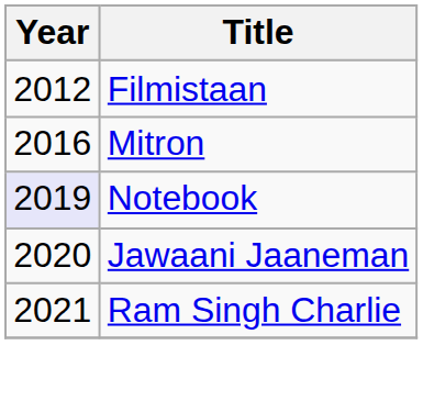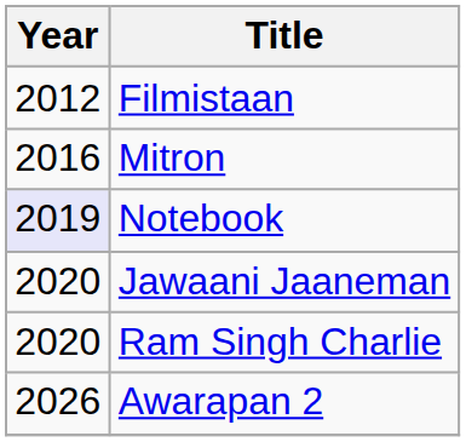Ram Singh Charlie | Year: 2021 -> 2020
+ row: 2026 | Awarapan 2
